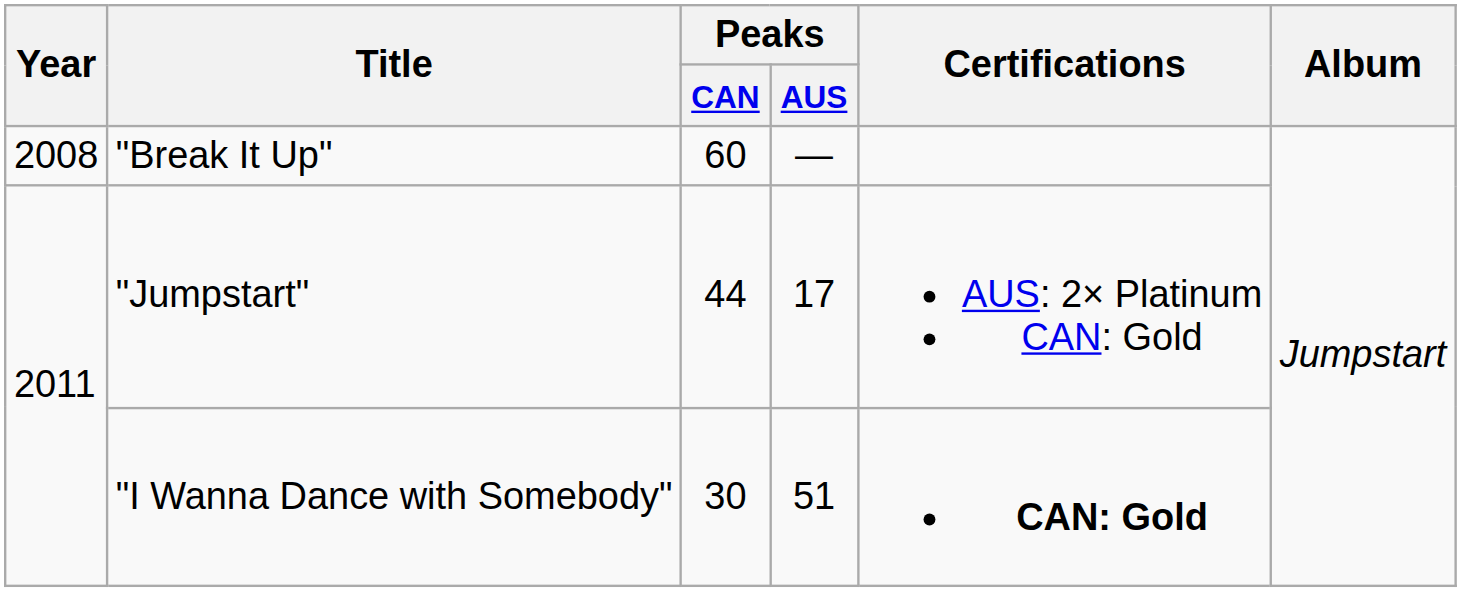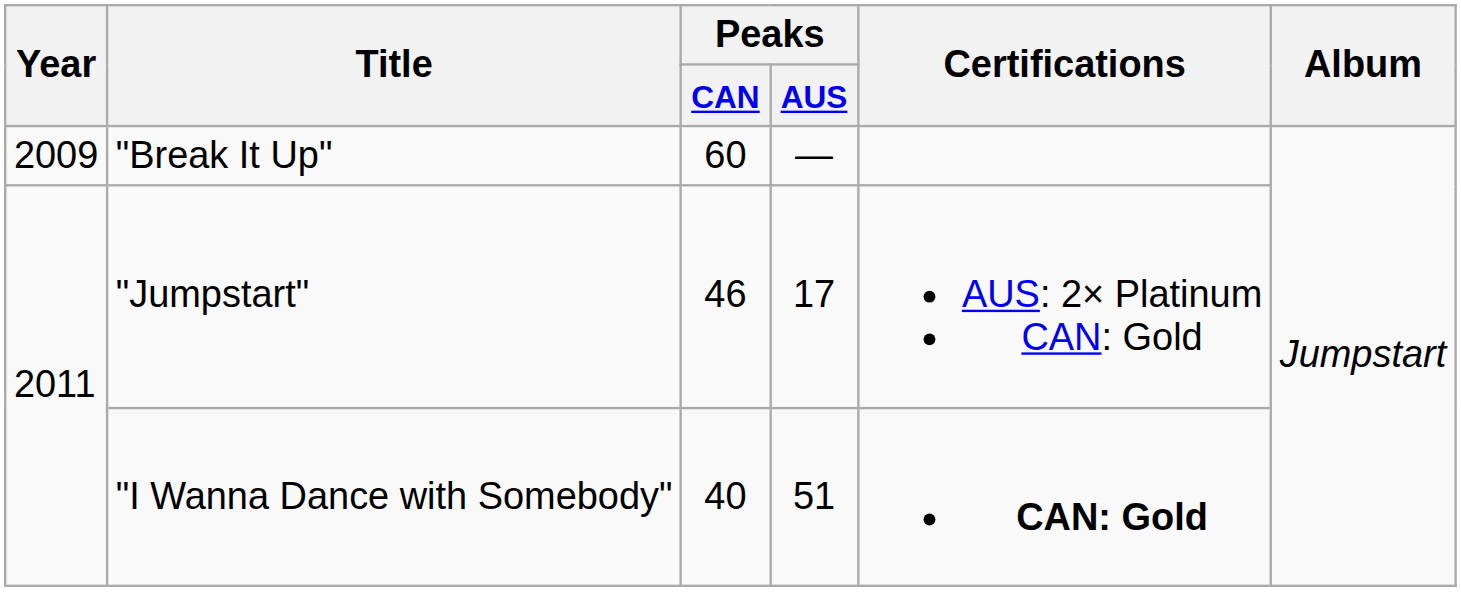"Break It Up" | Year: 2008 -> 2009
"Jumpstart" | Peaks / CAN: 44 -> 46
"I Wanna Dance with Somebody" | Peaks / CAN: 30 -> 40
